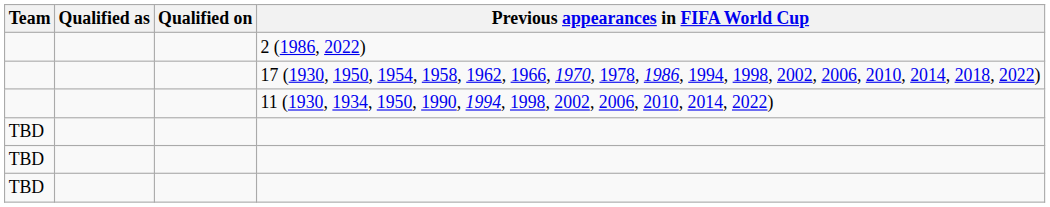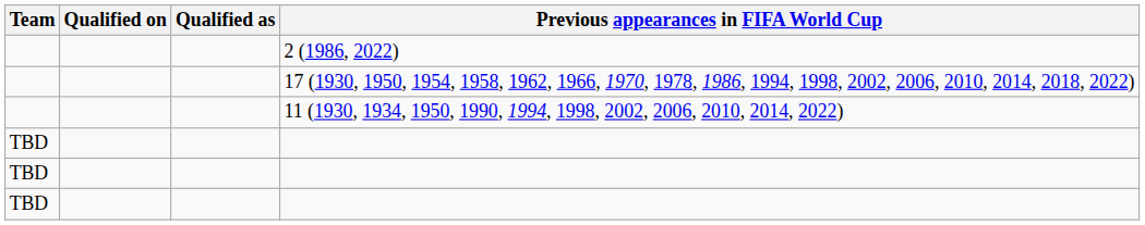columns swapped: Qualified as <-> Qualified on
